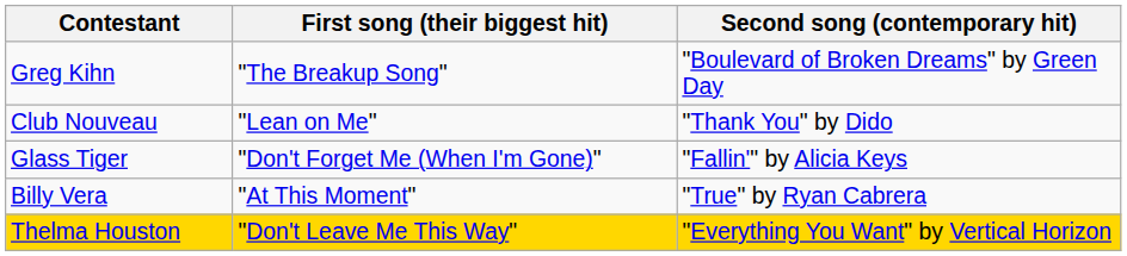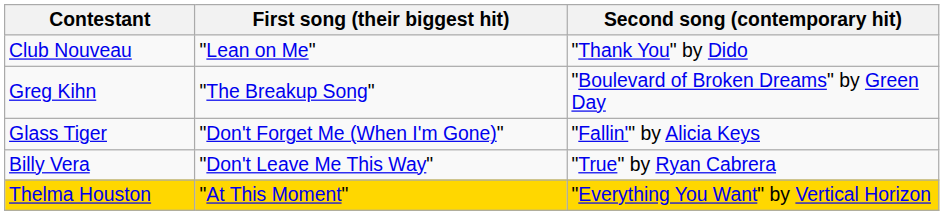rows swapped: Greg Kihn <-> Club Nouveau
Billy Vera | First song (their biggest hit): "At This Moment" -> "Don't Leave Me This Way"
Thelma Houston | First song (their biggest hit): "Don't Leave Me This Way" -> "At This Moment"
